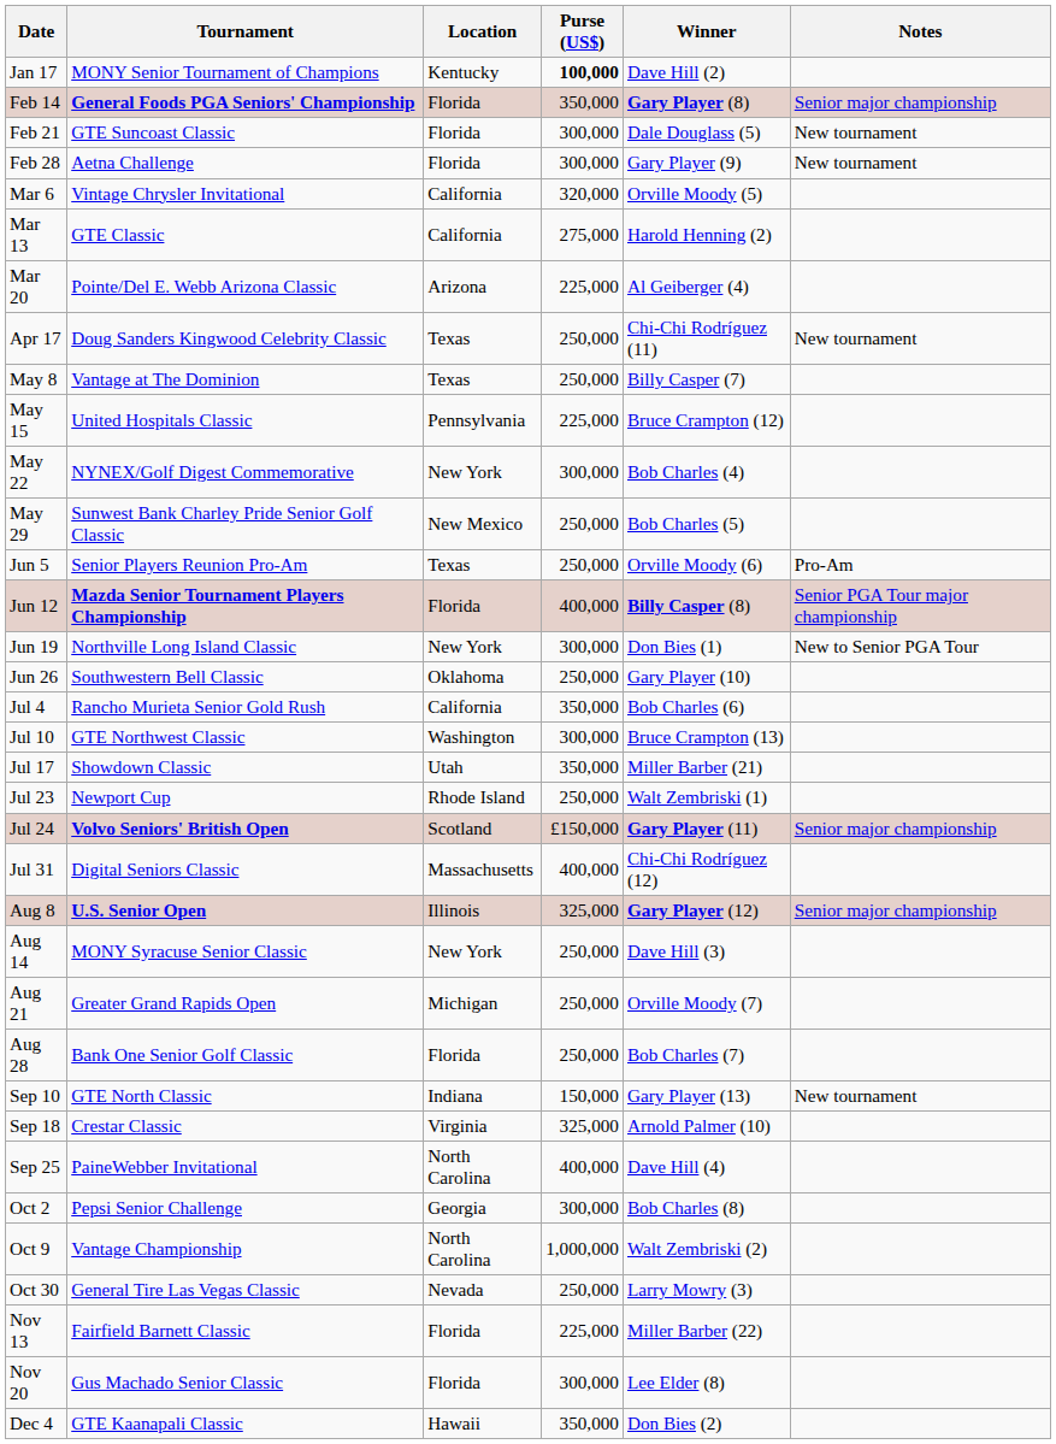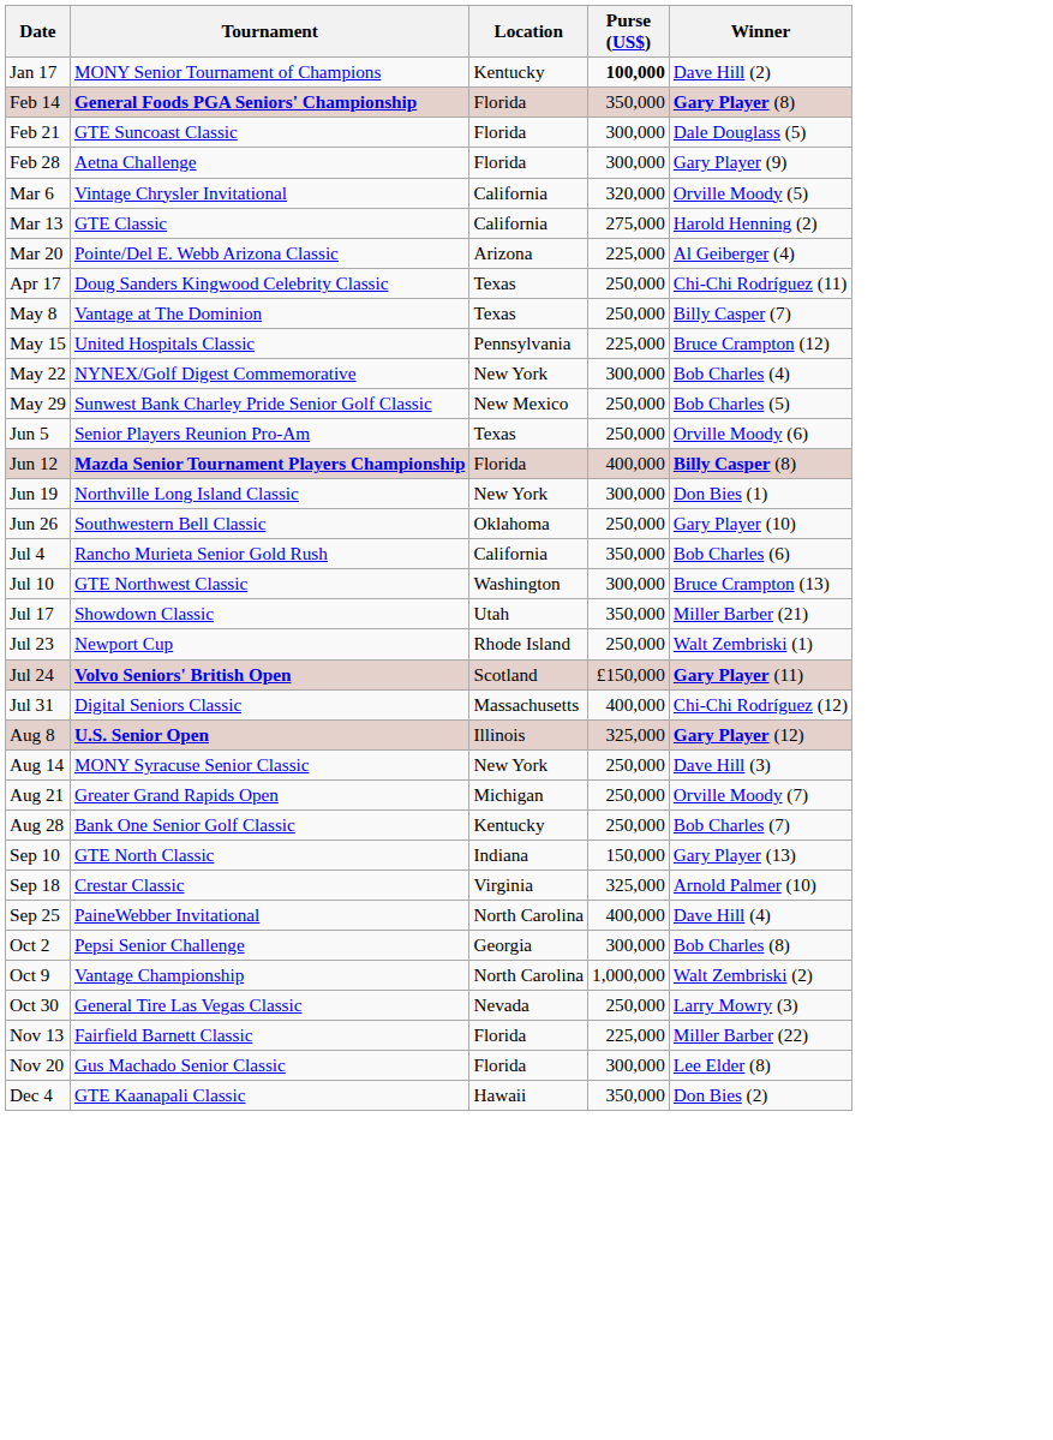- column: Notes | Senior major championship | New tournament | New tournament | New tournament | Pro-Am | Senior PGA Tour major championship | New to Senior PGA Tour | Senior major championship | Senior major championship | New tournament
Aug 28 | Location: Florida -> Kentucky
